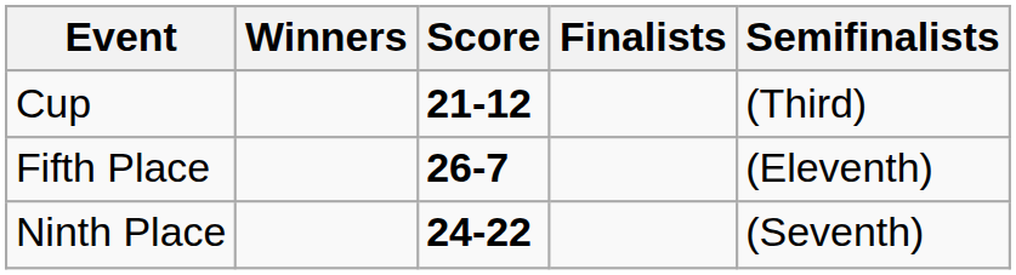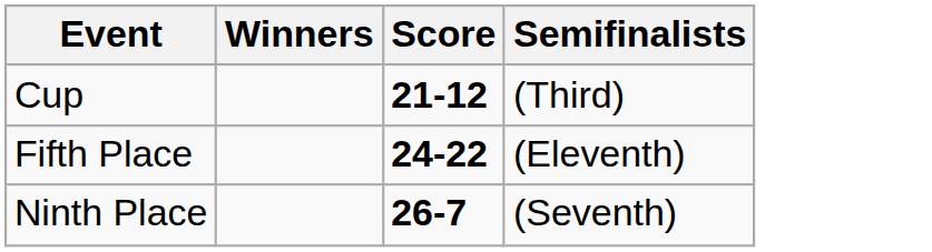- column: Finalists
Fifth Place | Score: 26-7 -> 24-22
Ninth Place | Score: 24-22 -> 26-7
